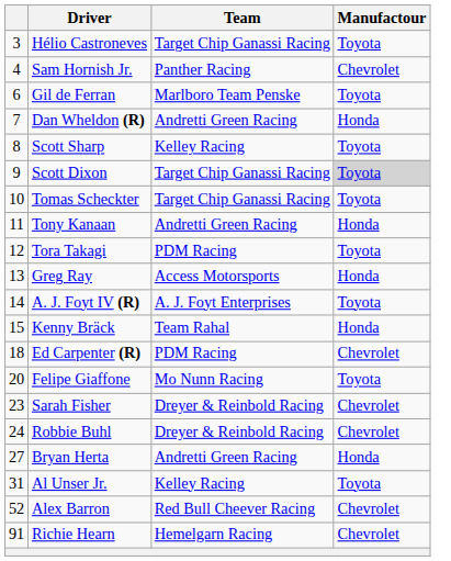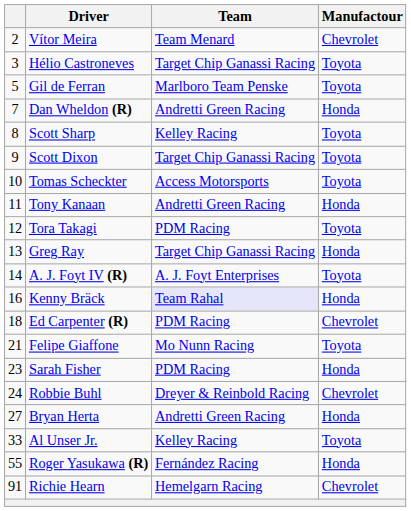+ row: 2 | Vítor Meira | Team Menard | Chevrolet
- row: 4 | Sam Hornish Jr. | Panther Racing | Chevrolet
Gil de Ferran | column 1: 6 -> 5
Scott Dixon | Manufactour: lightgrey background -> no background
Tomas Scheckter | Team: Target Chip Ganassi Racing -> Access Motorsports
Greg Ray | Team: Access Motorsports -> Target Chip Ganassi Racing
Kenny Bräck | column 1: 15 -> 16
Kenny Bräck | Team: no background -> lavender background
Felipe Giaffone | column 1: 20 -> 21
Sarah Fisher | Team: Dreyer & Reinbold Racing -> PDM Racing
Sarah Fisher | Manufactour: Chevrolet -> Honda
Al Unser Jr. | column 1: 31 -> 33
- row: 52 | Alex Barron | Red Bull Cheever Racing | Chevrolet
+ row: 55 | Roger Yasukawa (R) | Fernández Racing | Honda
